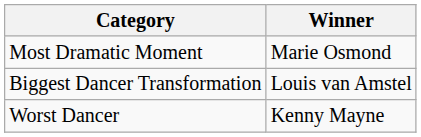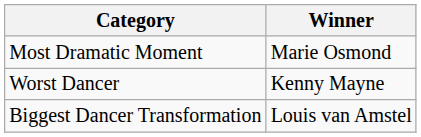rows swapped: Worst Dancer <-> Biggest Dancer Transformation
